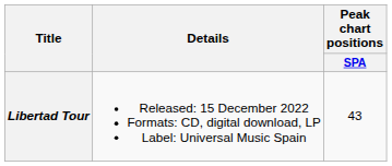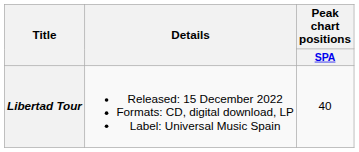Libertad Tour | Peak chart positions / SPA: 43 -> 40
